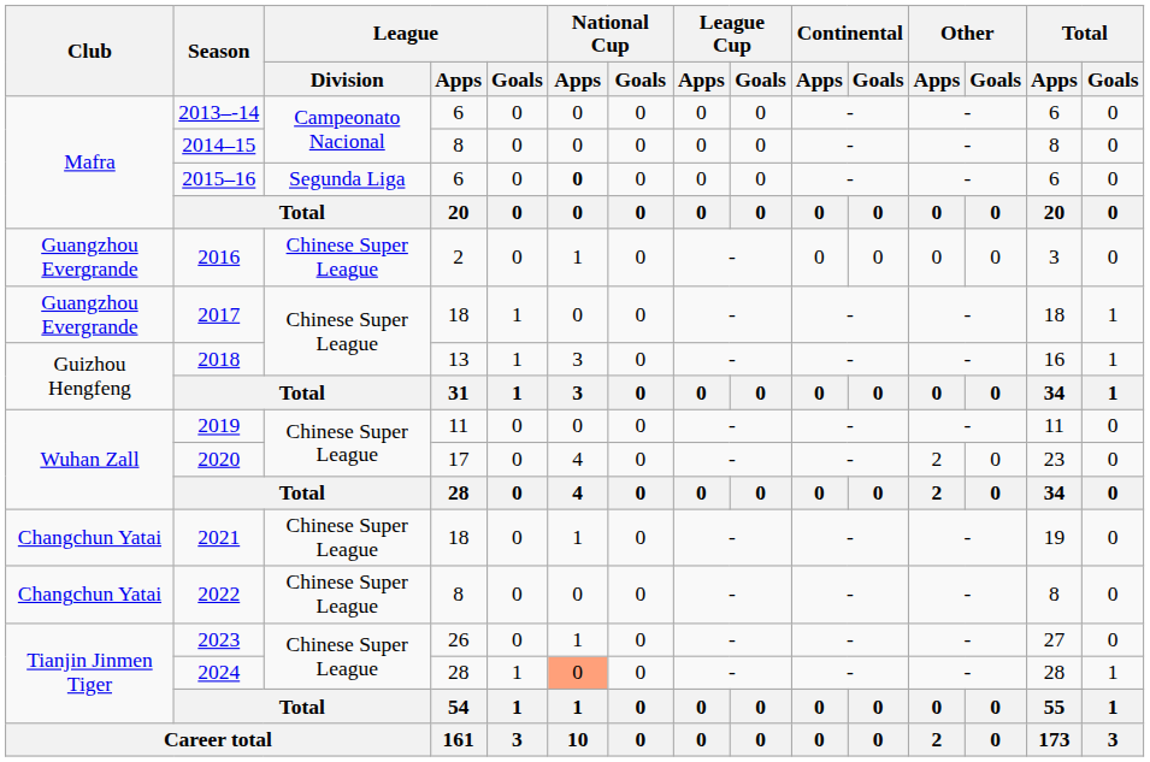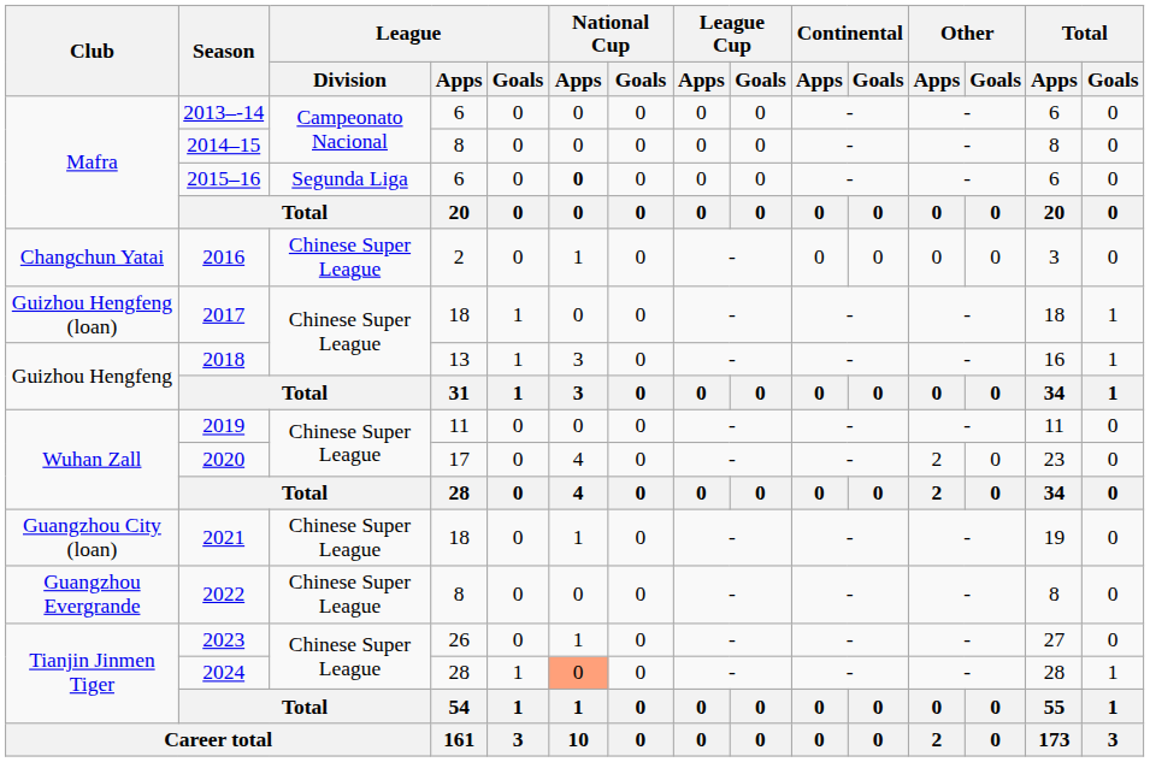2016 | Club: Guangzhou Evergrande -> Changchun Yatai
2017 | Club: Guangzhou Evergrande -> Guizhou Hengfeng (loan)
2021 | Club: Changchun Yatai -> Guangzhou City (loan)
2022 | Club: Changchun Yatai -> Guangzhou Evergrande
